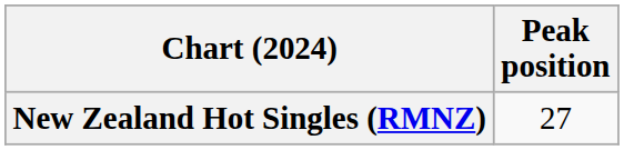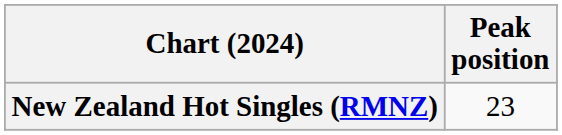New Zealand Hot Singles (RMNZ) | Peak position: 27 -> 23
